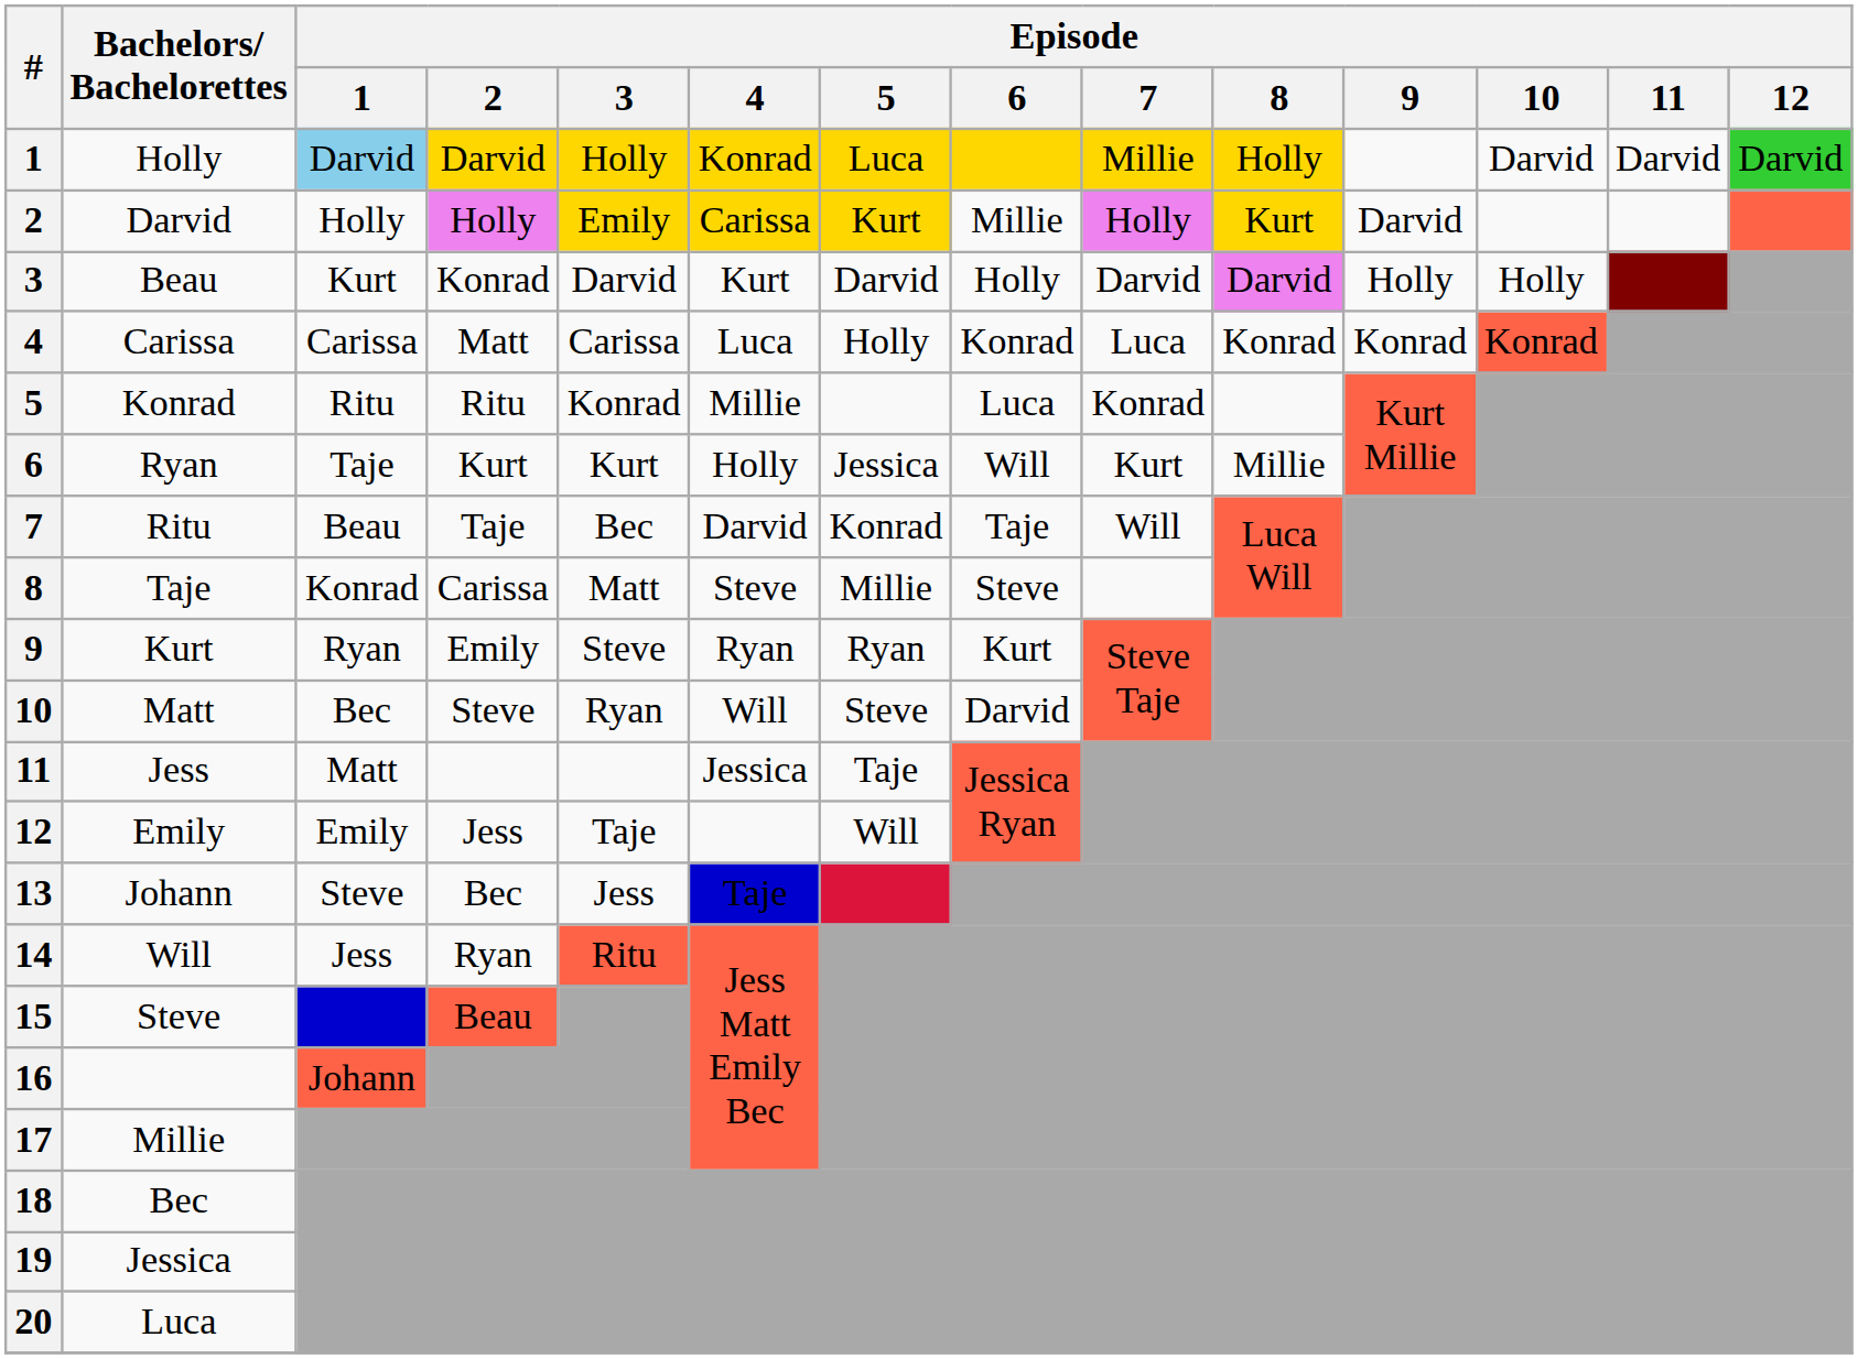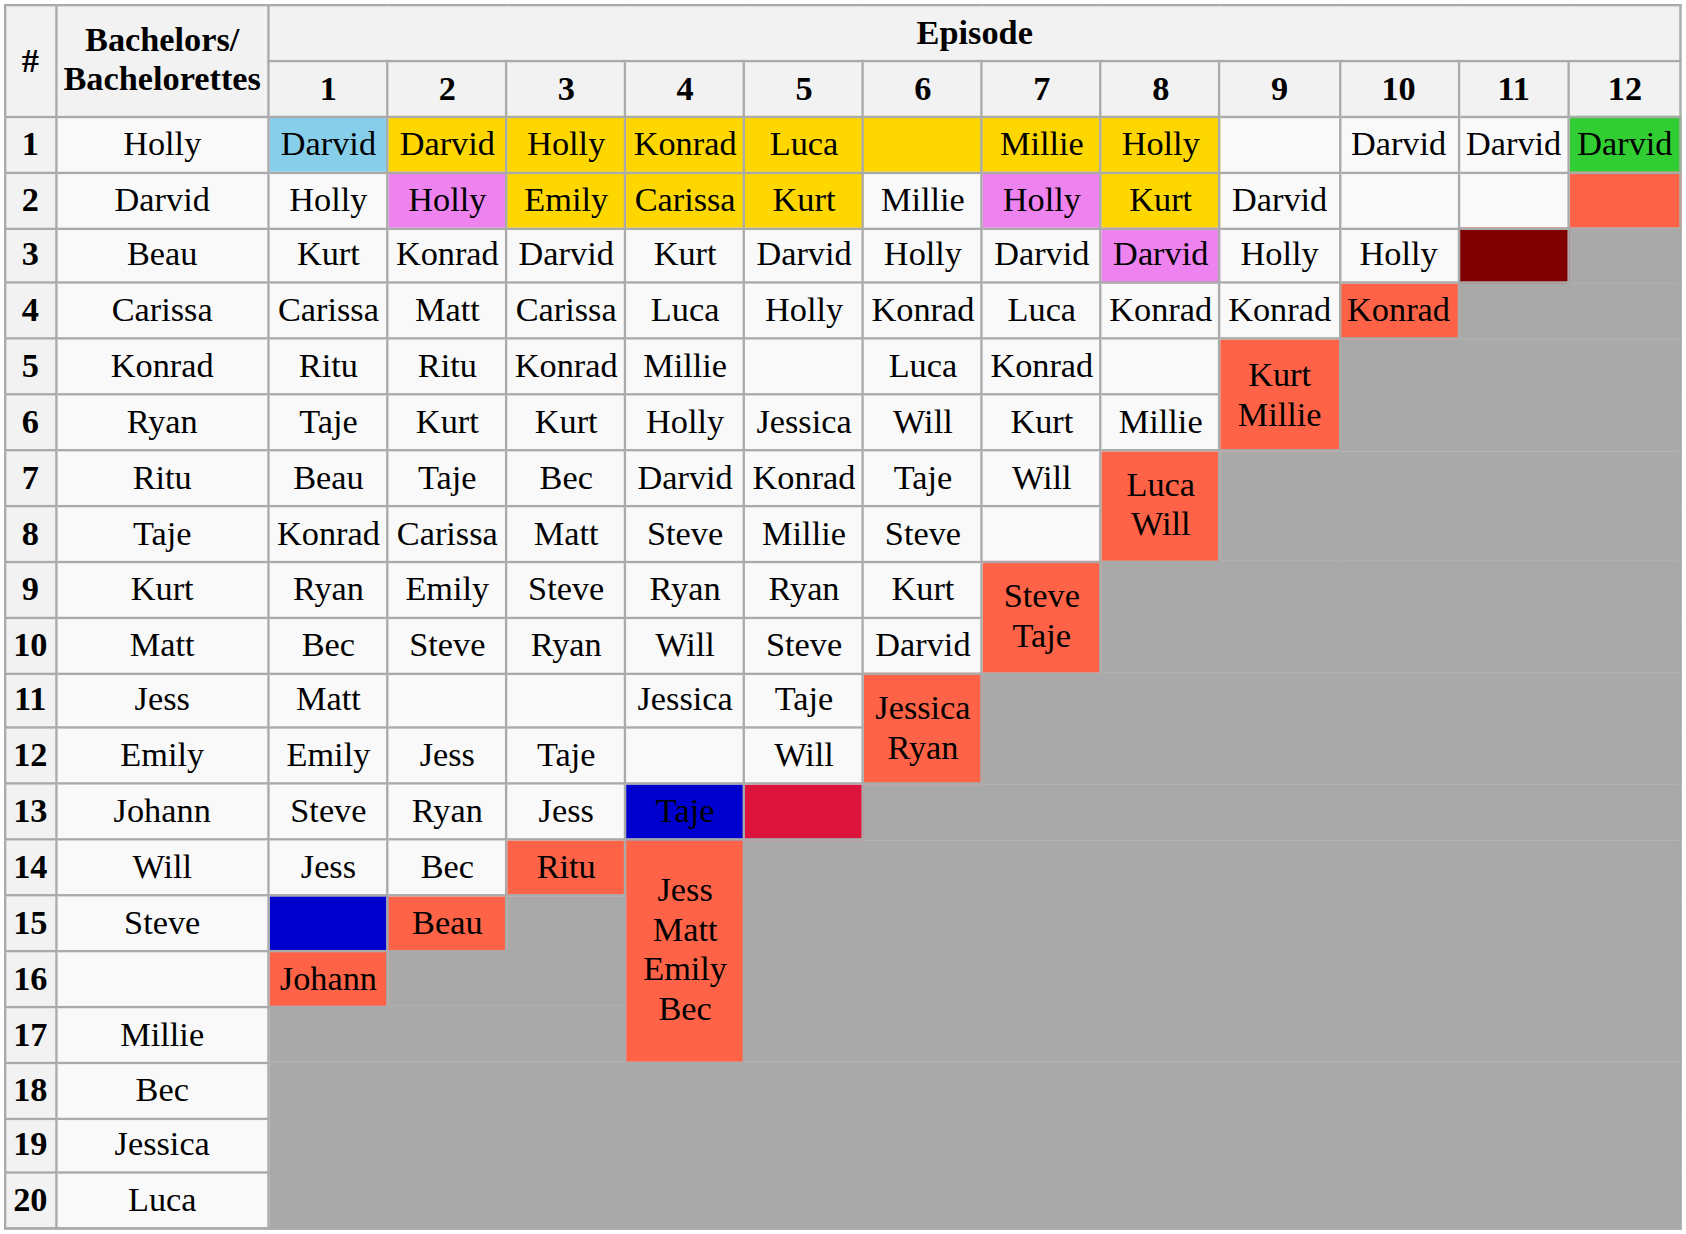13 | Episode / 2: Bec -> Ryan
14 | Episode / 2: Ryan -> Bec
